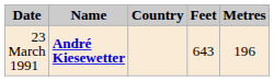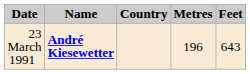columns swapped: Metres <-> Feet
